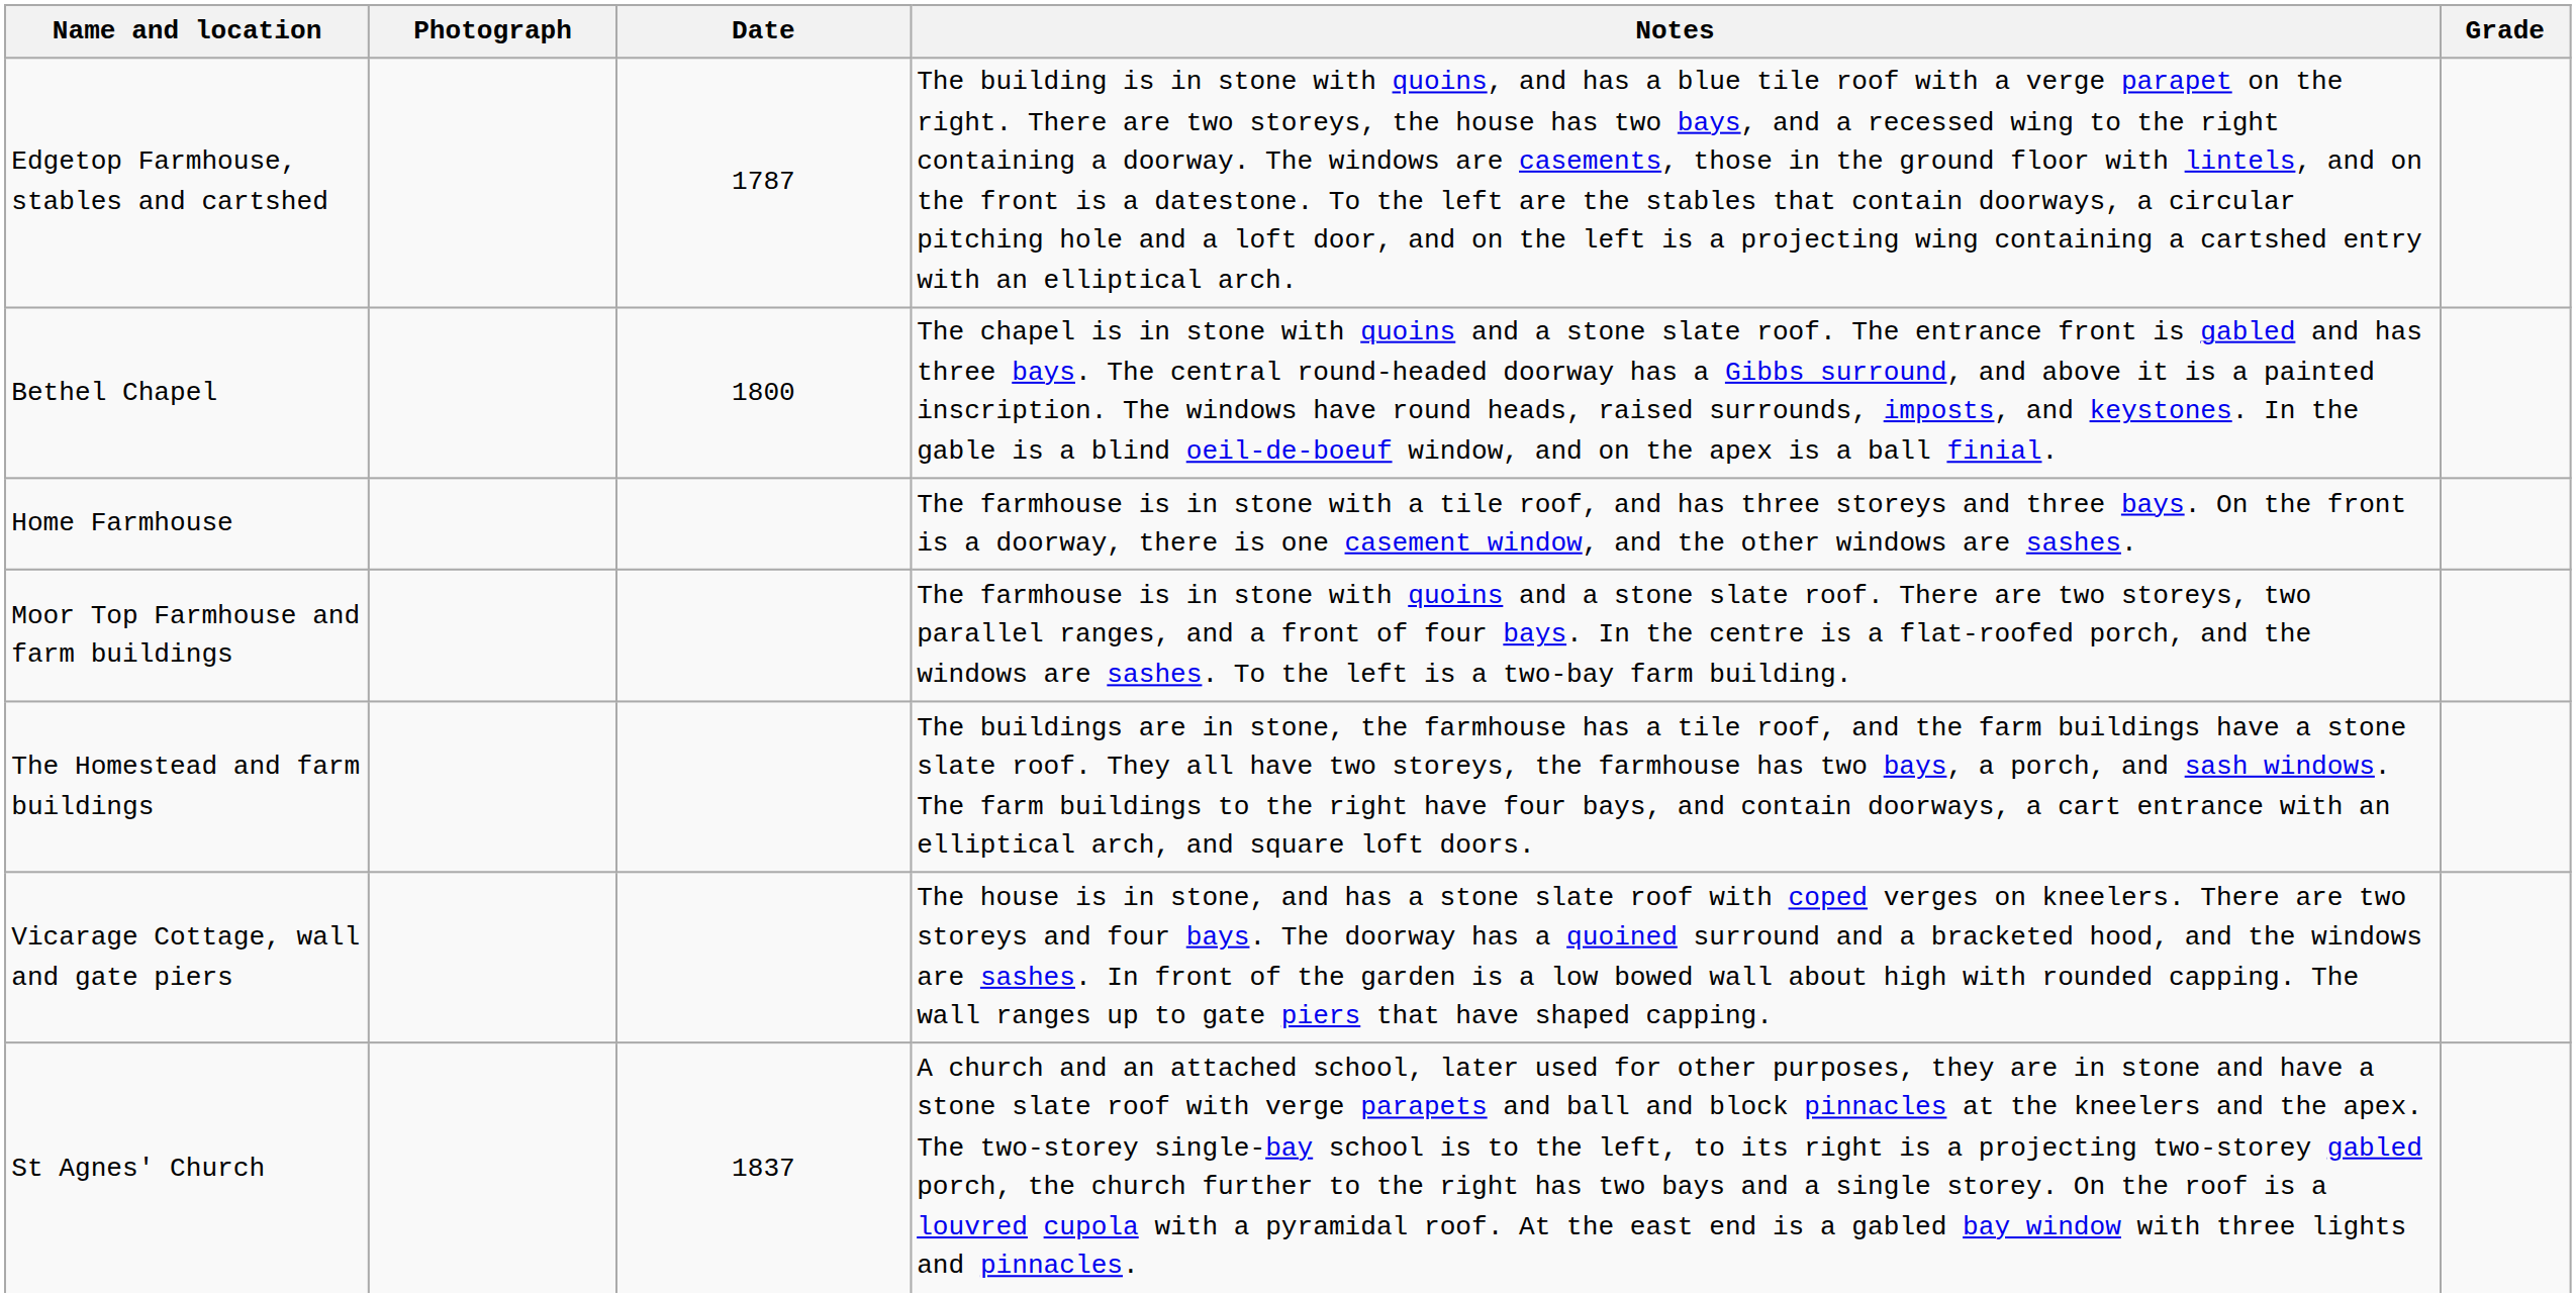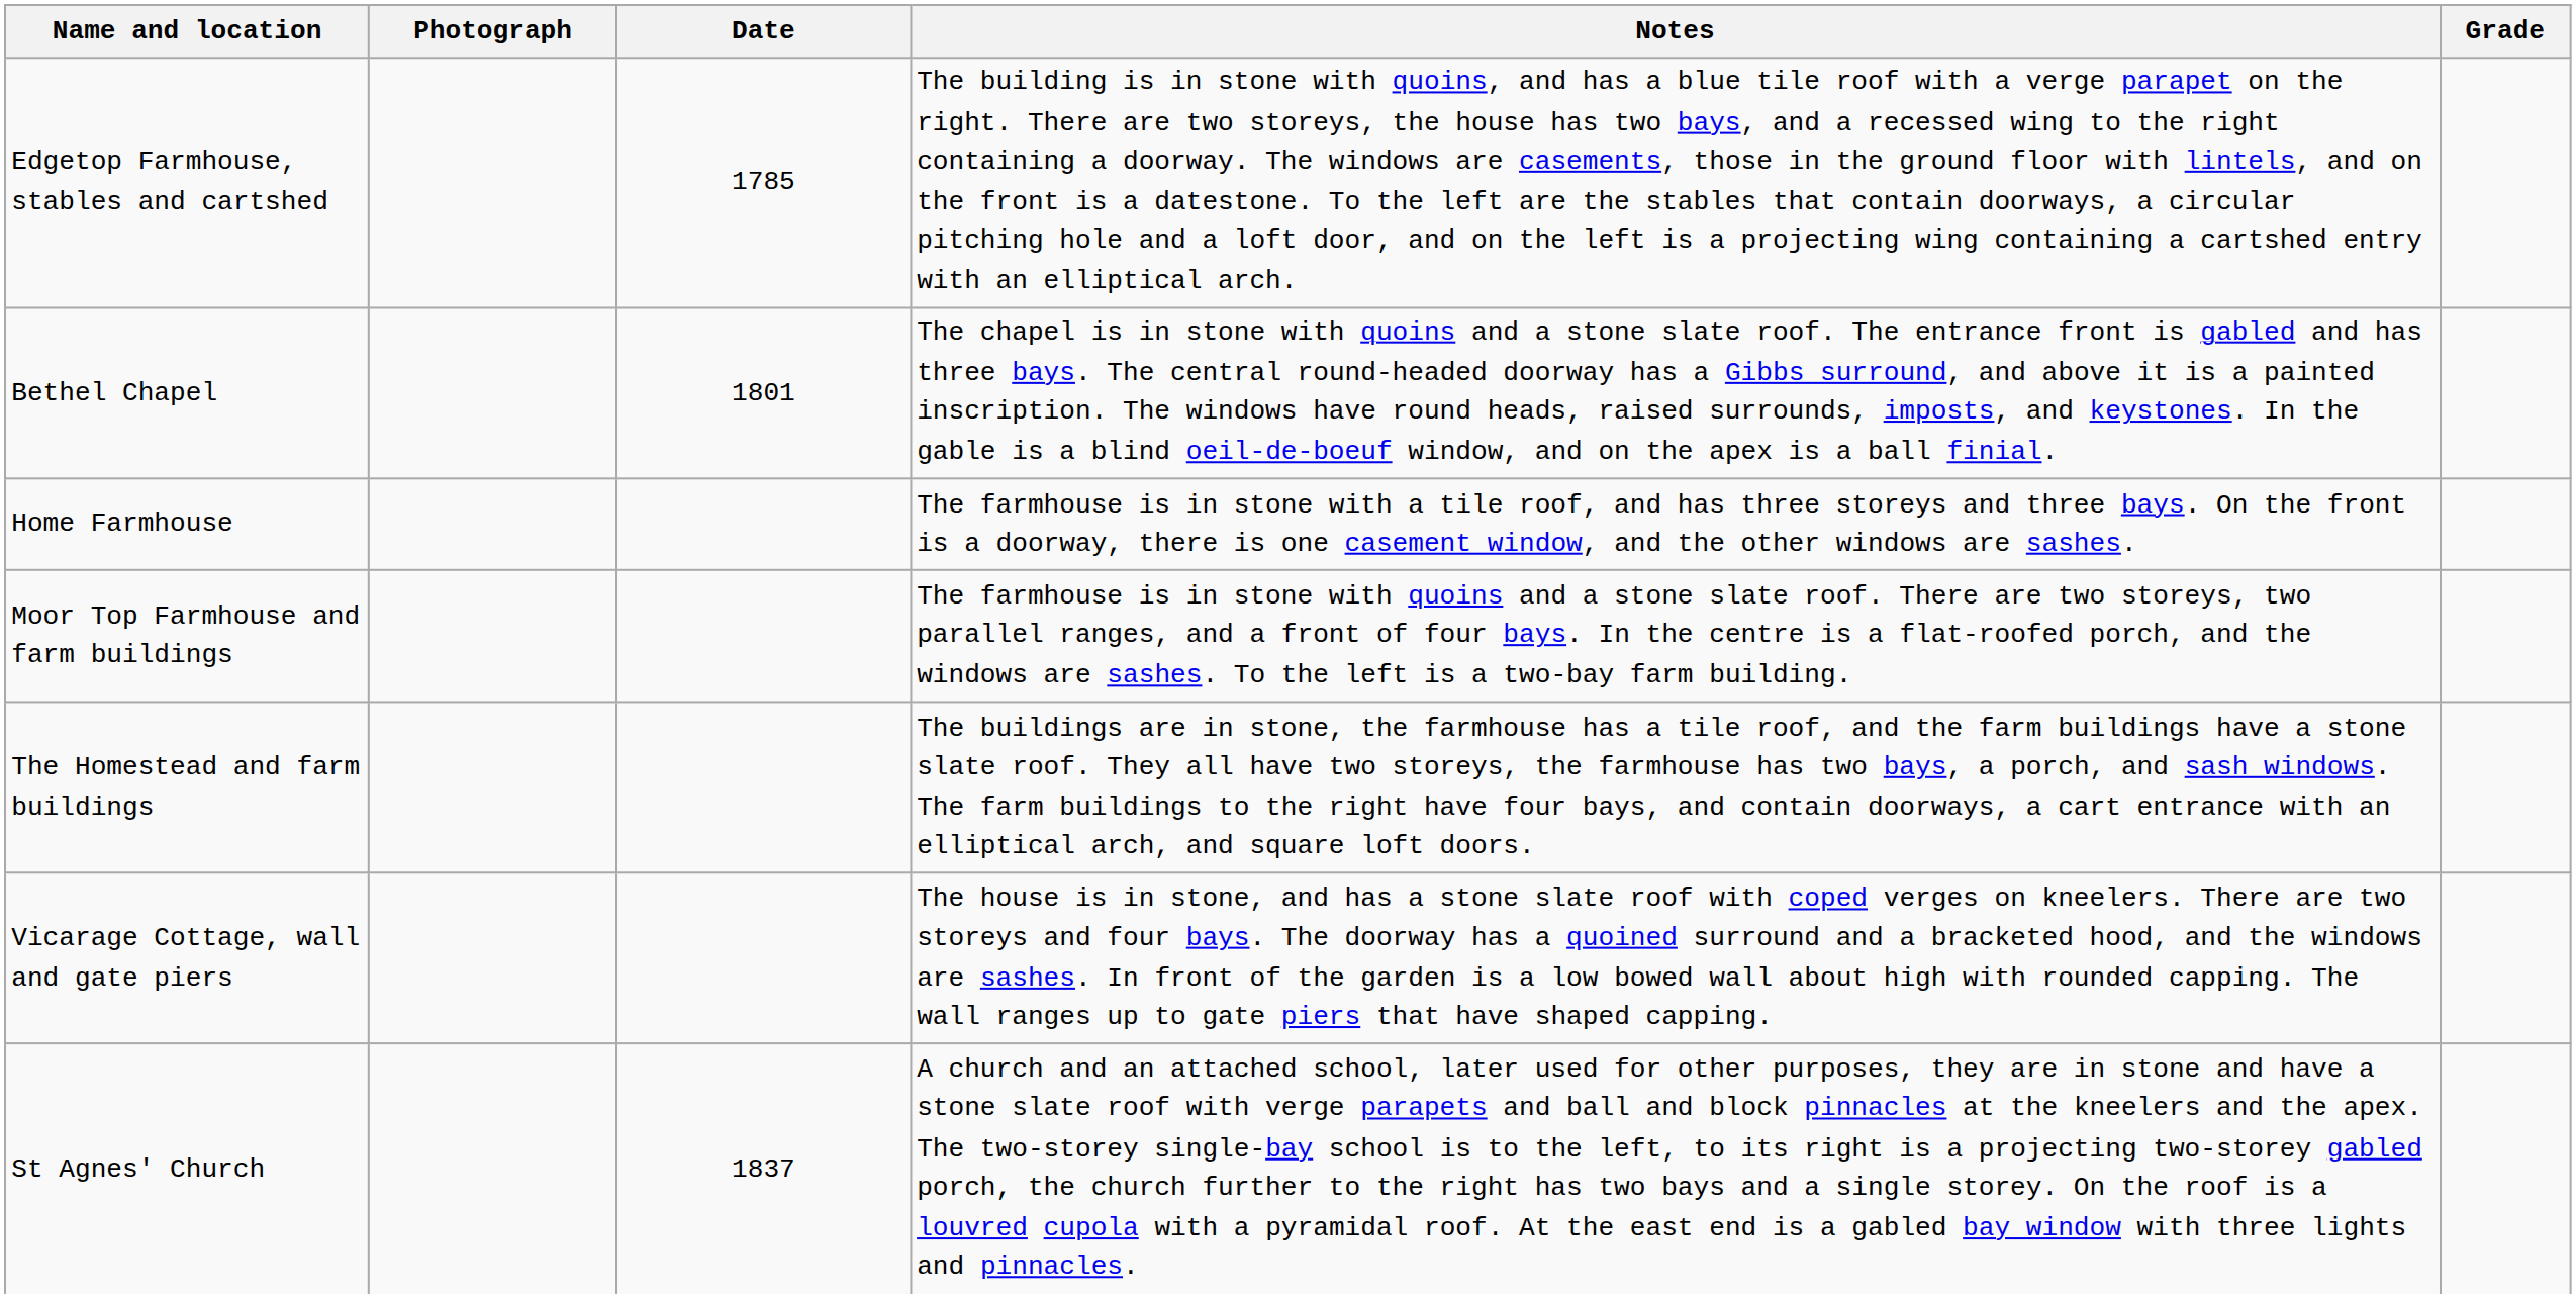Edgetop Farmhouse, stables and cartshed | Date: 1787 -> 1785
Bethel Chapel | Date: 1800 -> 1801
